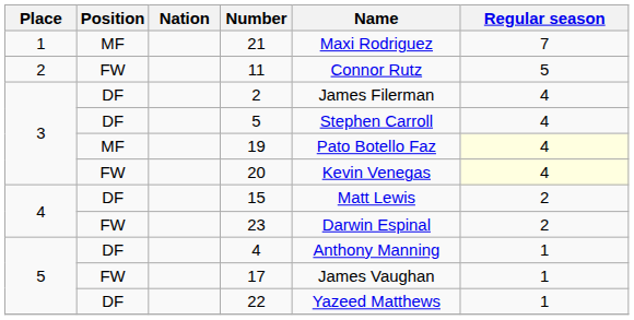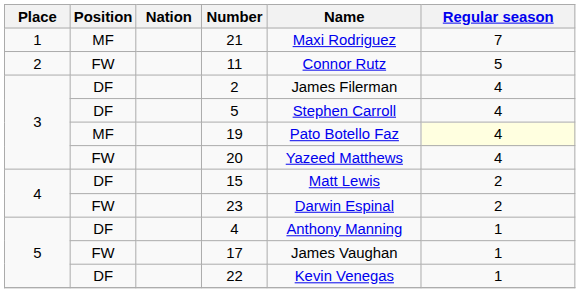20 | Name: Kevin Venegas -> Yazeed Matthews
20 | Regular season: lightyellow background -> no background
22 | Name: Yazeed Matthews -> Kevin Venegas
